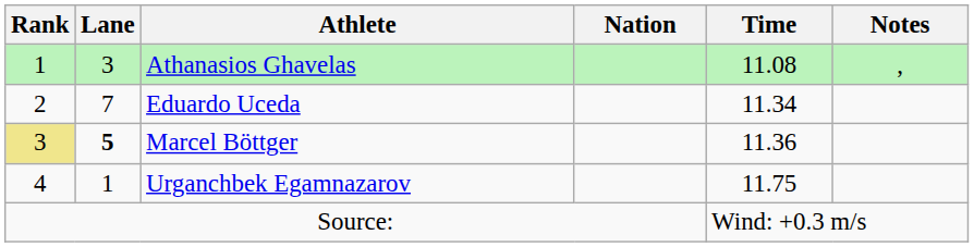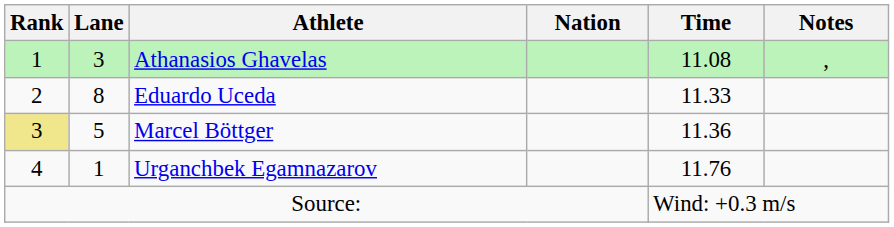Eduardo Uceda | Lane: 7 -> 8
Eduardo Uceda | Time: 11.34 -> 11.33
Marcel Böttger | Lane: bold -> normal
Urganchbek Egamnazarov | Time: 11.75 -> 11.76
